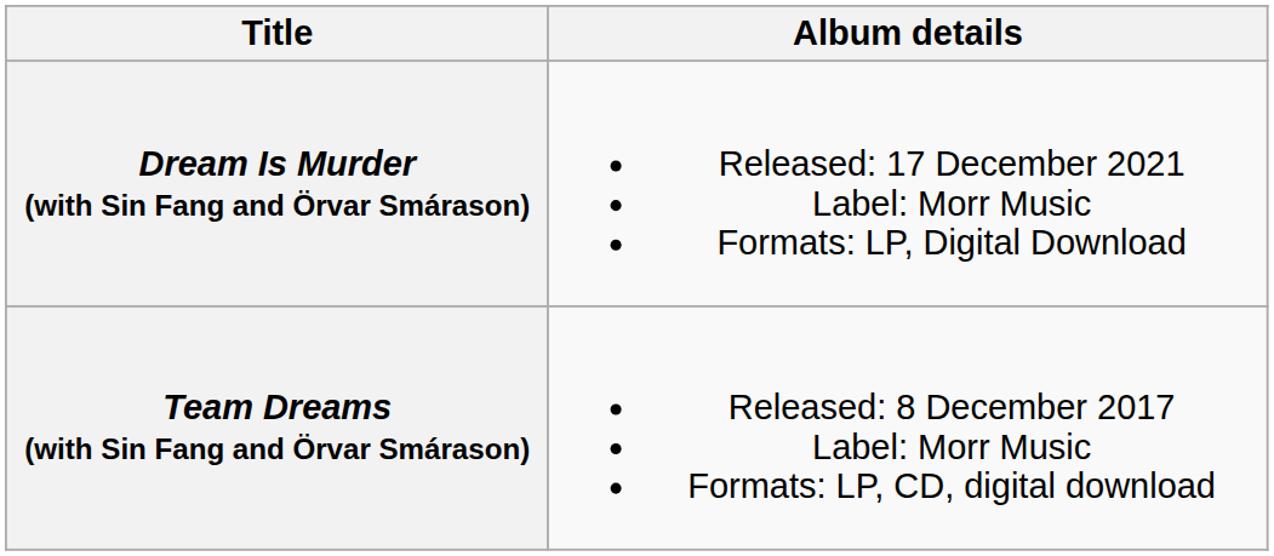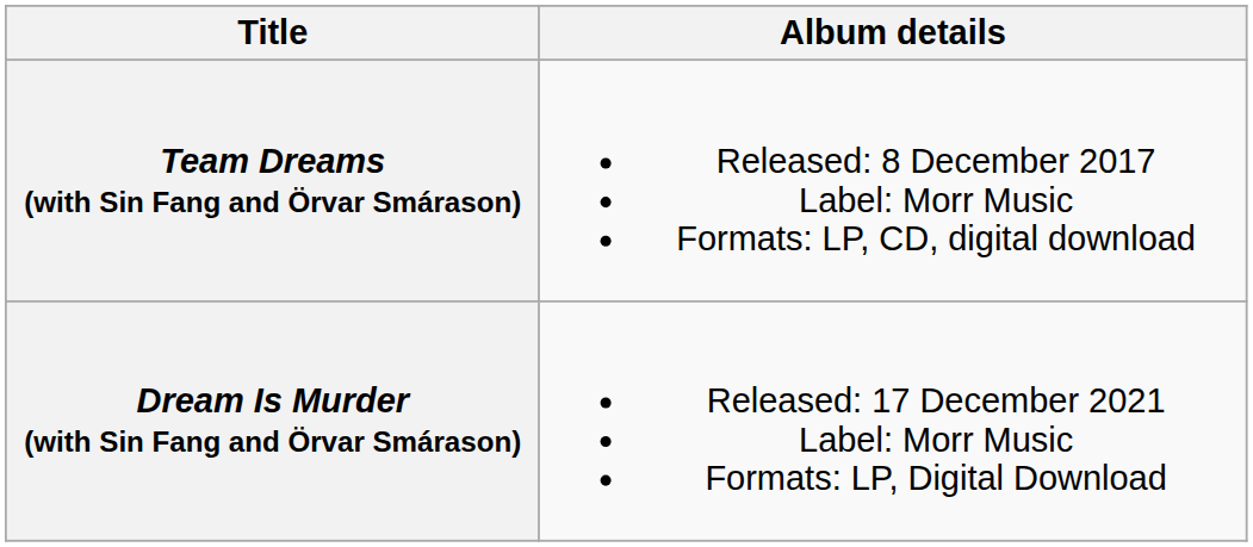rows swapped: Team Dreams (with Sin Fang and Örvar Smárason) <-> Dream Is Murder (with Sin Fang and Örvar Smárason)
